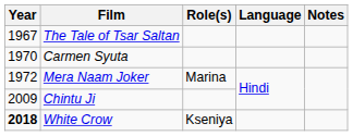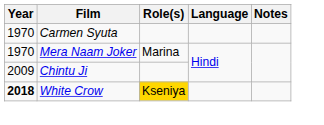- row: 1967 | The Tale of Tsar Saltan
Mera Naam Joker | Year: 1972 -> 1970
White Crow | Role(s): no background -> gold background
